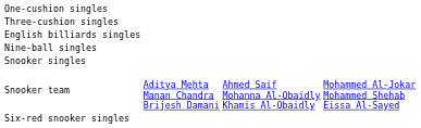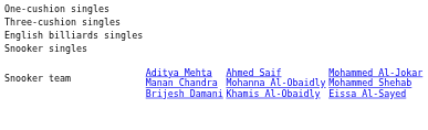- row: Nine-ball singles
- row: Six-red snooker singles
